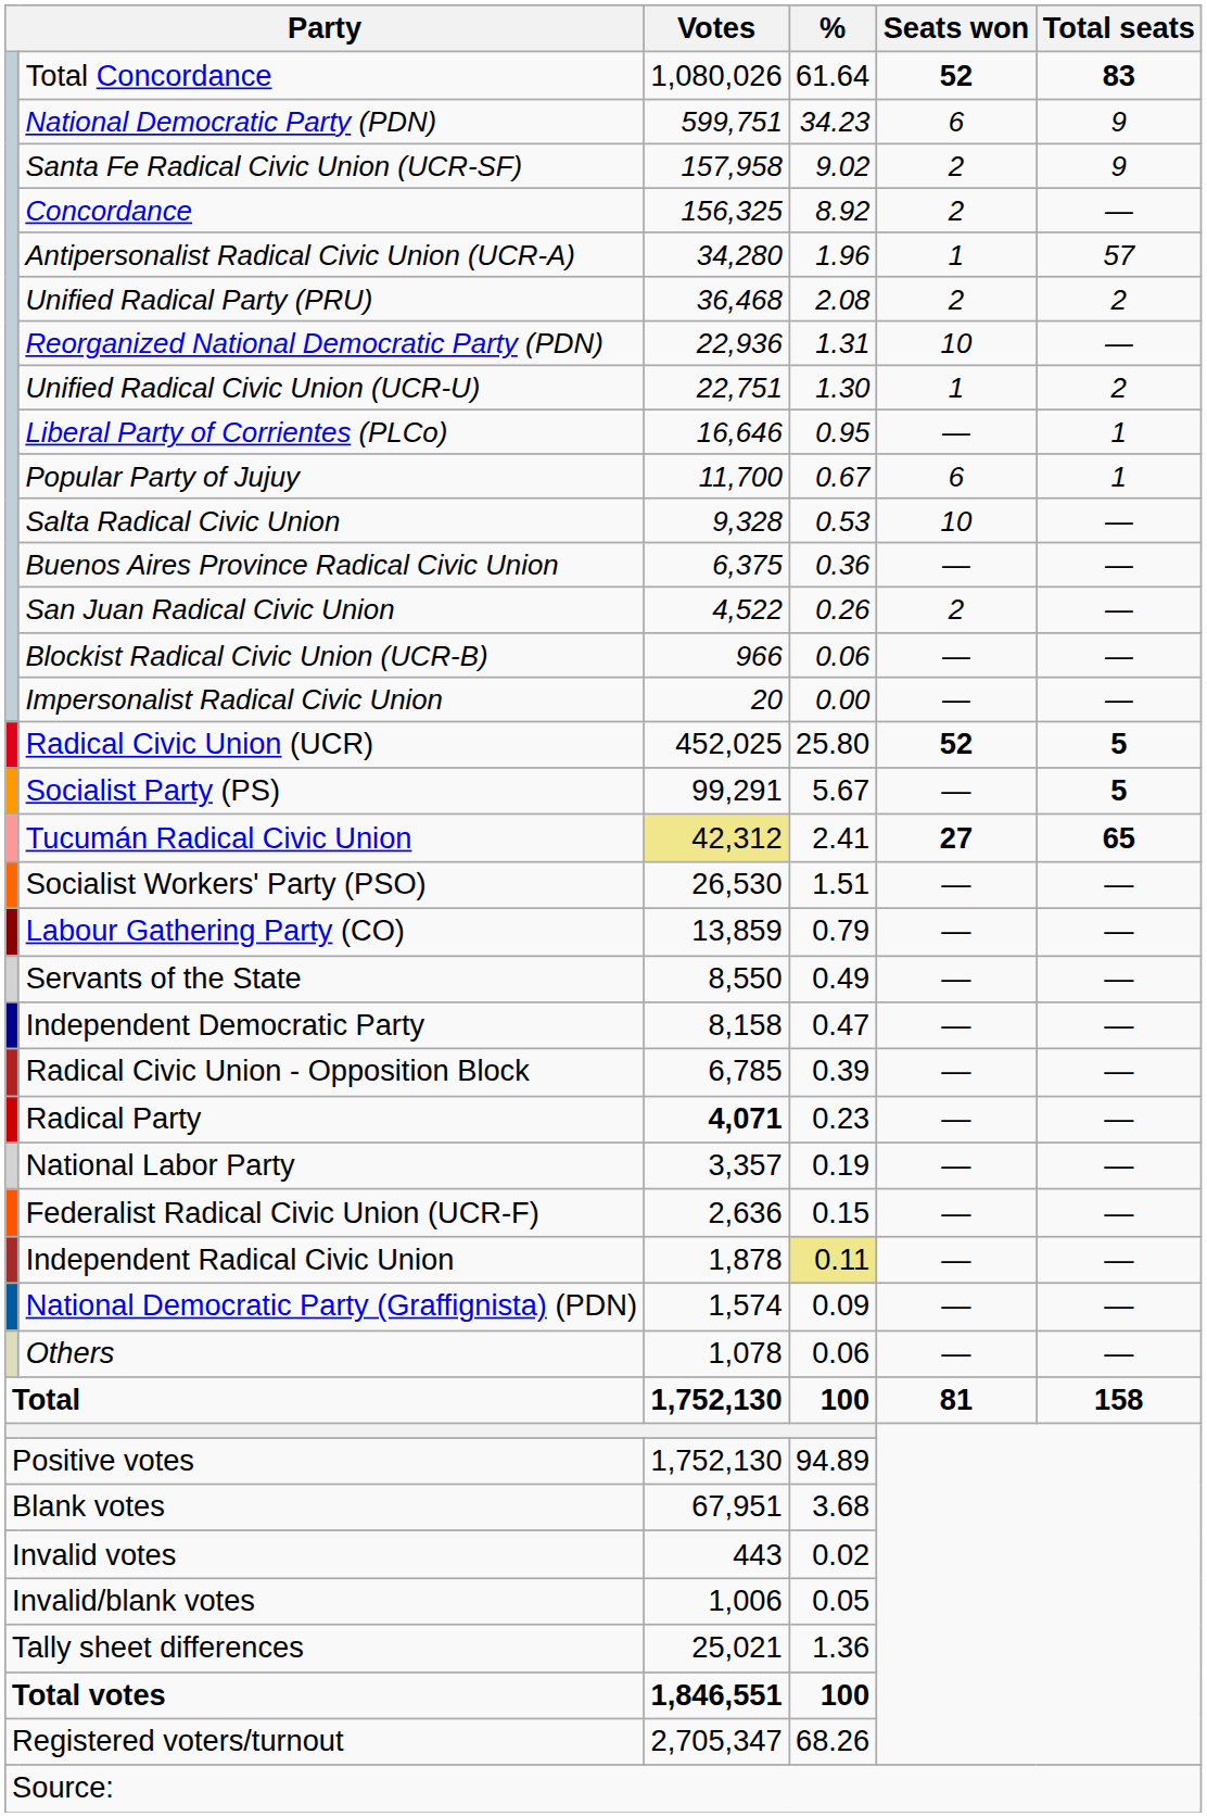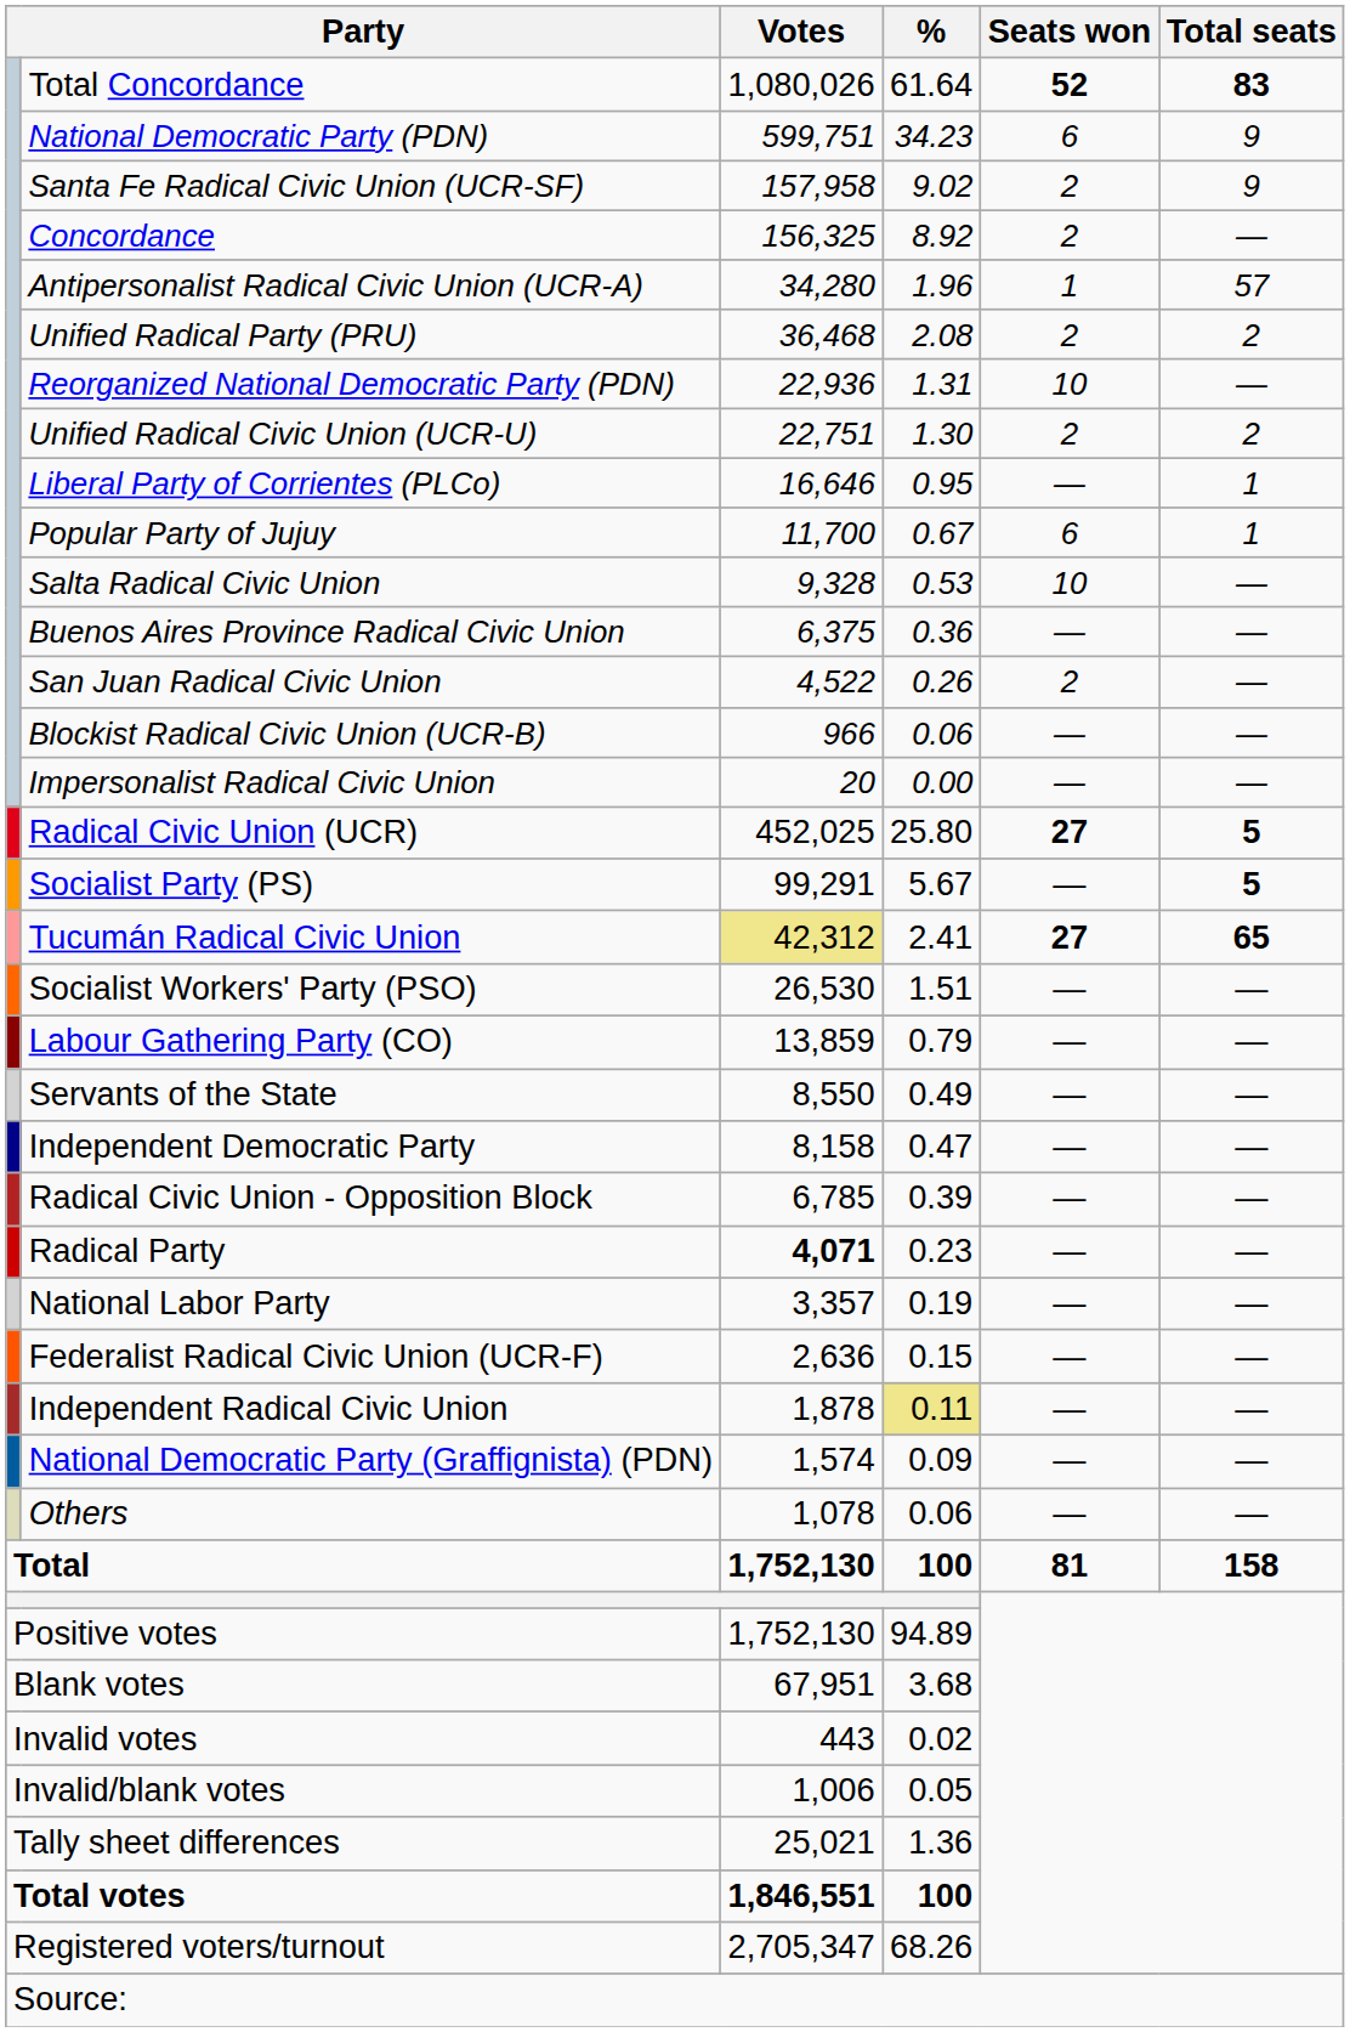Unified Radical Civic Union (UCR-U) | Seats won: 1 -> 2
Radical Civic Union (UCR) | Seats won: 52 -> 27
